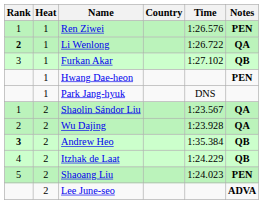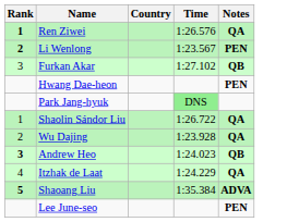- column: Heat | 1 | 1 | 1 | 1 | 1 | 2 | 2 | 2 | 2 | 2 | 2
Ren Ziwei | Rank: normal -> bold
Ren Ziwei | Notes: PEN -> QA
Li Wenlong | Time: 1:26.722 -> 1:23.567
Li Wenlong | Notes: QA -> PEN
Park Jang-hyuk | Time: no background -> lightgreen background
Shaolin Sándor Liu | Time: 1:23.567 -> 1:26.722
Andrew Heo | Time: 1:35.384 -> 1:24.023
Itzhak de Laat | Notes: QB -> QA
Shaoang Liu | Rank: normal -> bold
Shaoang Liu | Time: 1:24.023 -> 1:35.384
Shaoang Liu | Notes: PEN -> ADVA
Lee June-seo | Notes: ADVA -> PEN
